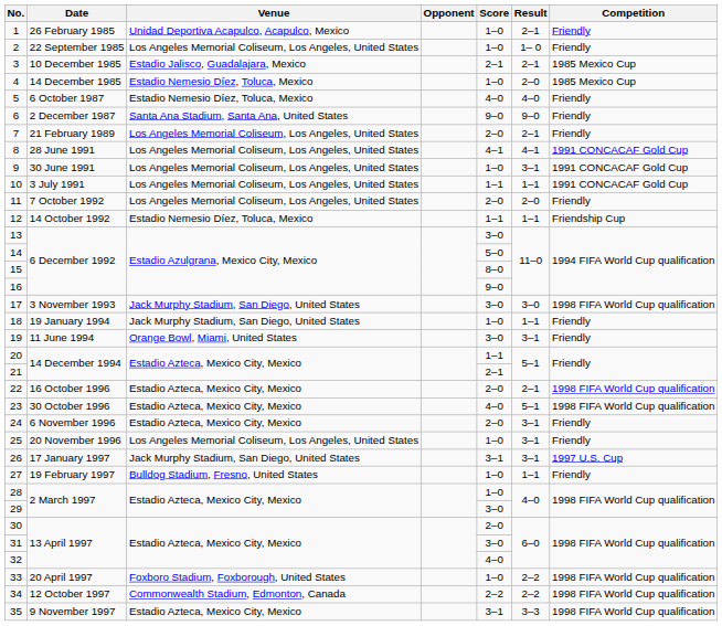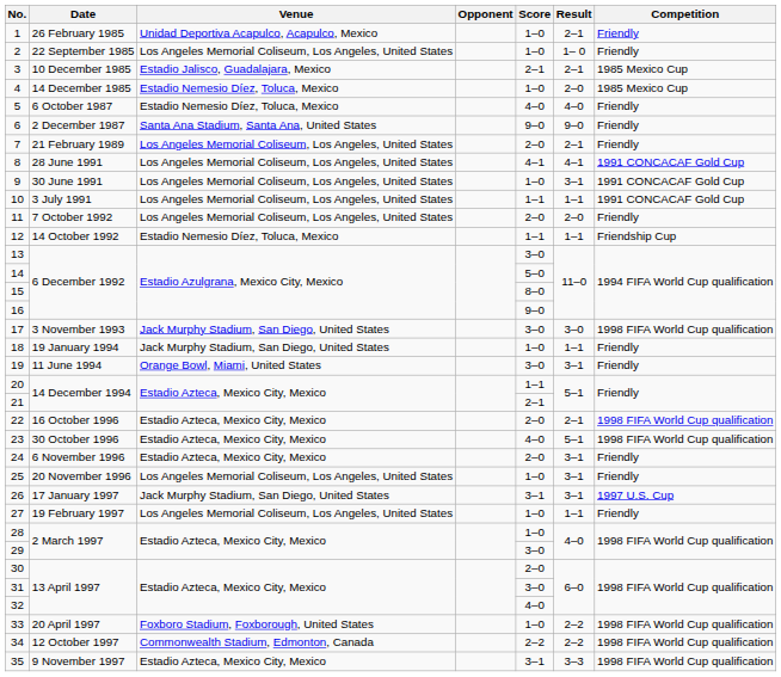27 | Venue: Bulldog Stadium, Fresno, United States -> Los Angeles Memorial Coliseum, Los Angeles, United States
